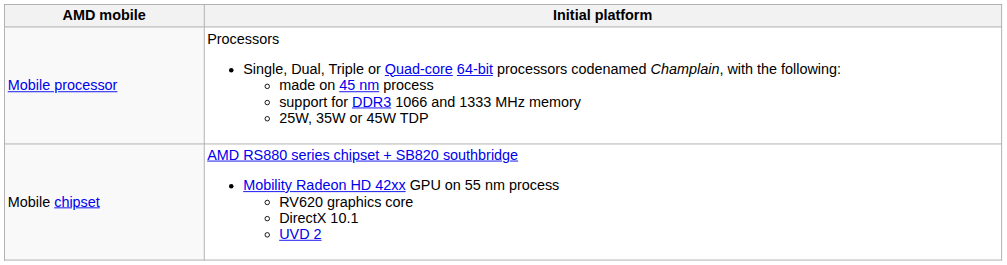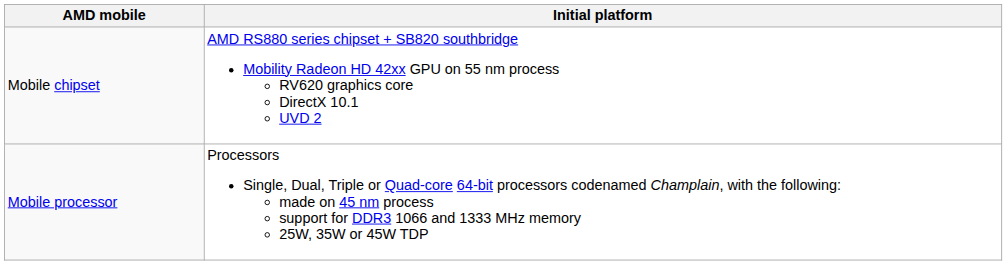rows swapped: Mobile processor <-> Mobile chipset
